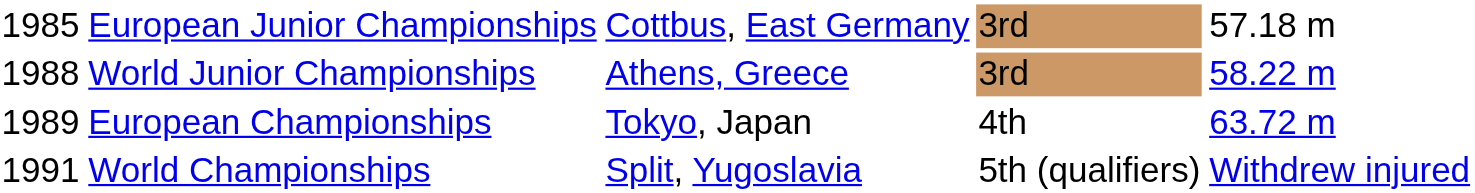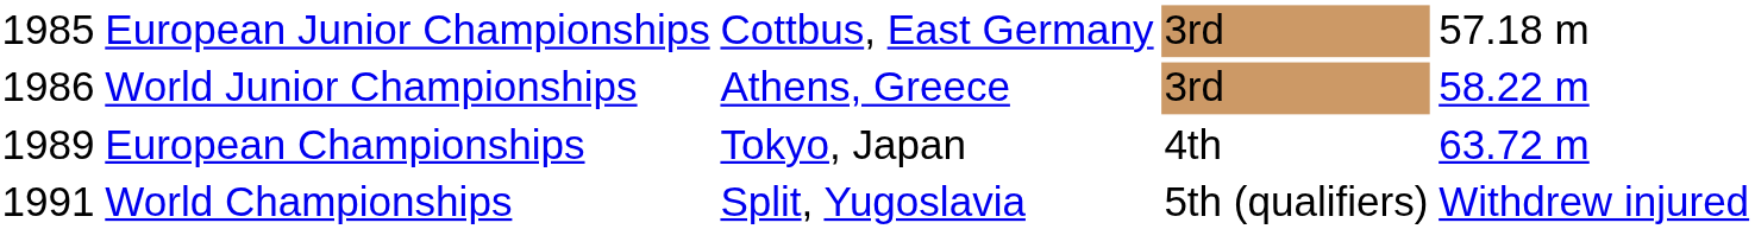World Junior Championships | column 1: 1988 -> 1986
